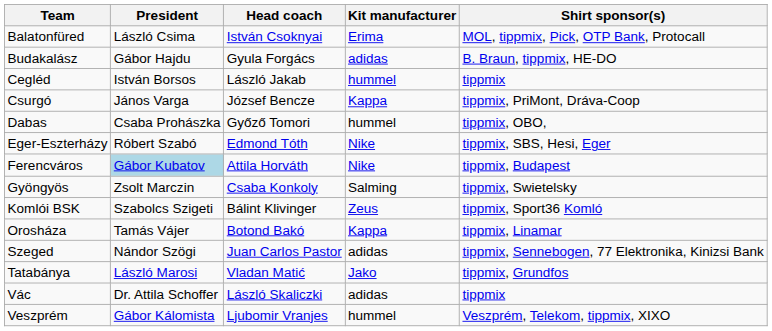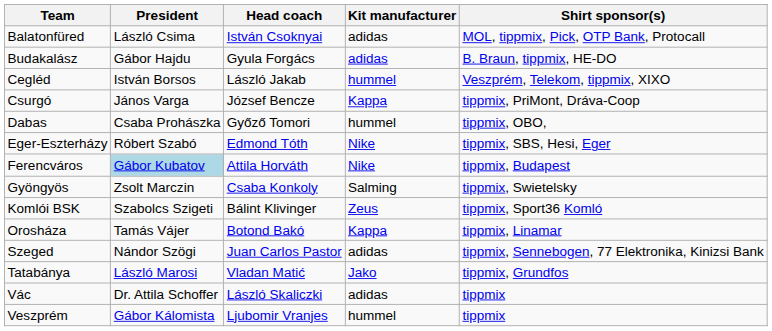Balatonfüred | Kit manufacturer: Erima -> adidas
Cegléd | Shirt sponsor(s): tippmix -> Veszprém, Telekom, tippmix, XIXO
Veszprém | Shirt sponsor(s): Veszprém, Telekom, tippmix, XIXO -> tippmix
